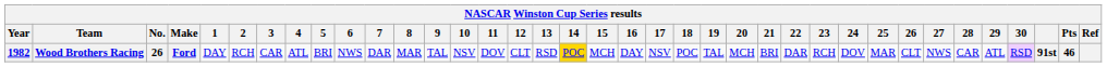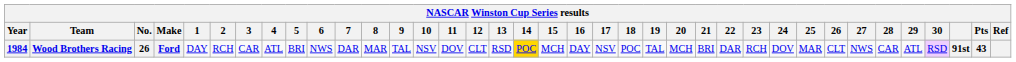Wood Brothers Racing | Year: 1982 -> 1984
Wood Brothers Racing | Pts: 46 -> 43
